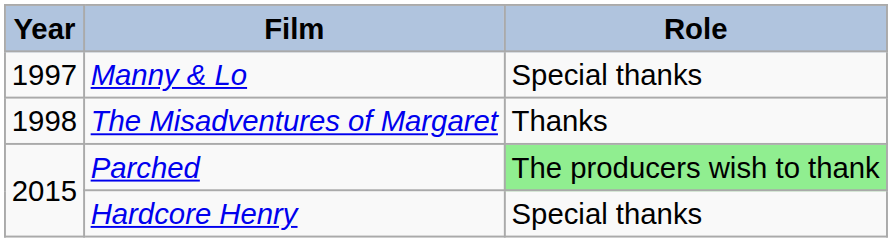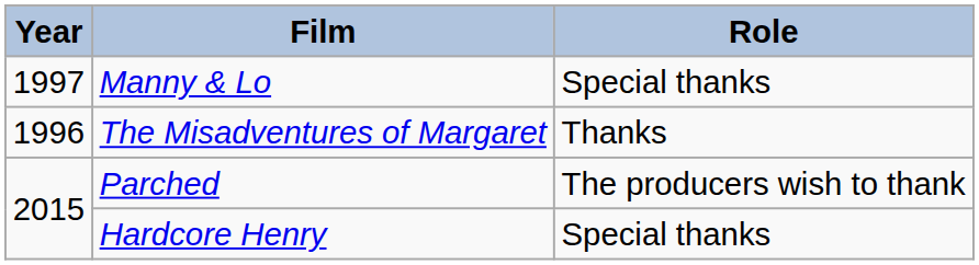The Misadventures of Margaret | Year: 1998 -> 1996
Parched | Role: lightgreen background -> no background
